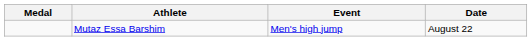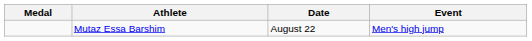columns swapped: Event <-> Date
